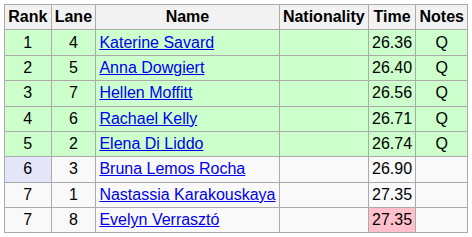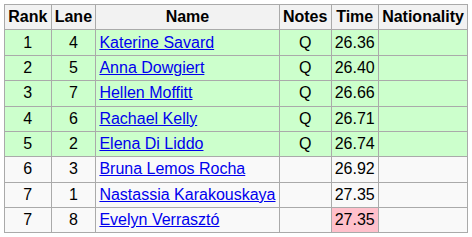columns swapped: Nationality <-> Notes
Hellen Moffitt | Time: 26.56 -> 26.66
Bruna Lemos Rocha | Rank: lavender background -> no background
Bruna Lemos Rocha | Time: 26.90 -> 26.92
